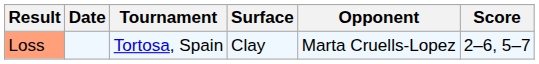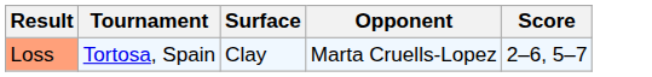- column: Date
